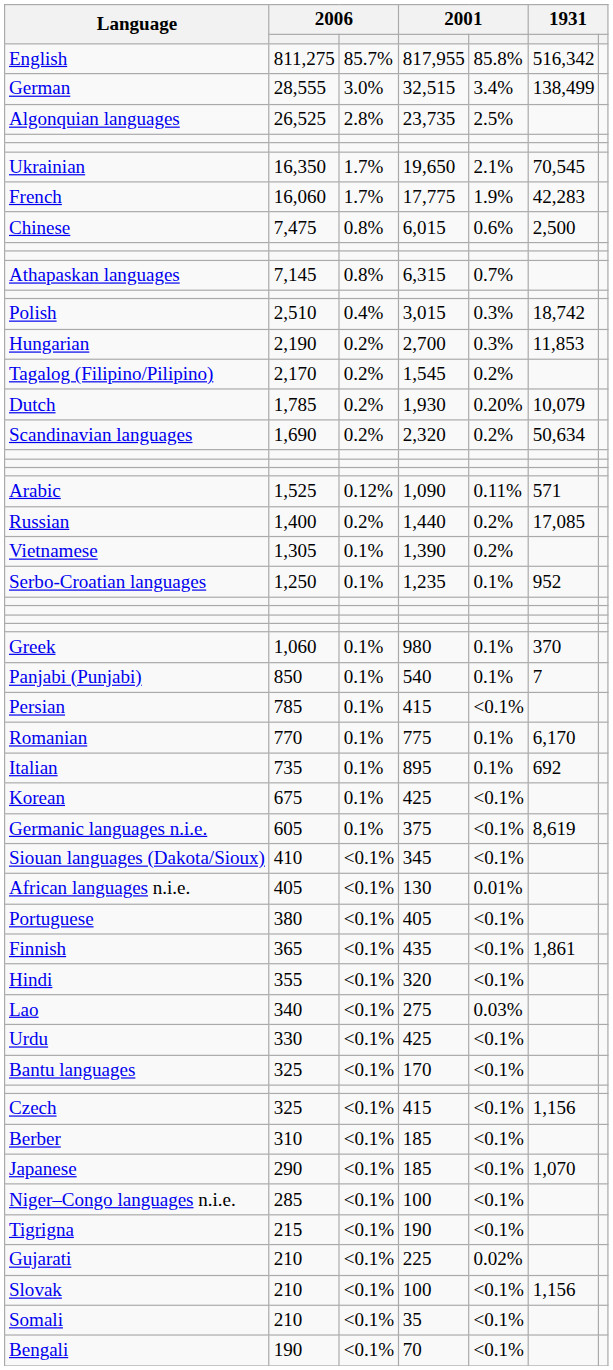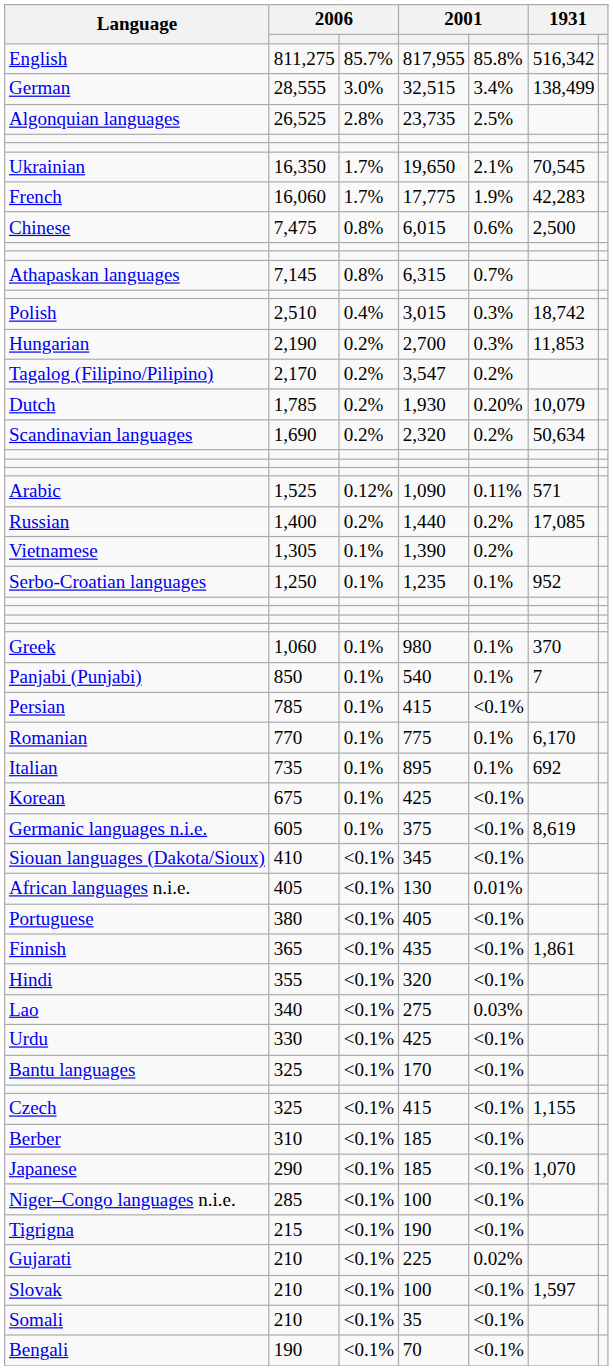Tagalog (Filipino/Pilipino) | column 4: 1,545 -> 3,547
Czech | column 6: 1,156 -> 1,155
Slovak | column 6: 1,156 -> 1,597
